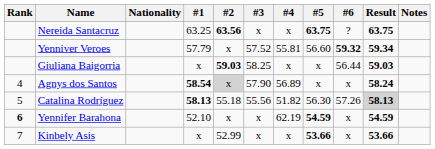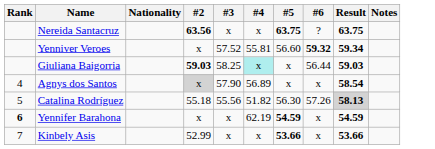- column: #1 | 63.25 | 57.79 | x | 58.54 | 58.13 | 52.10 | x
Giuliana Baigorria | #4: no background -> paleturquoise background
Agnys dos Santos | Result: 58.24 -> 58.54
